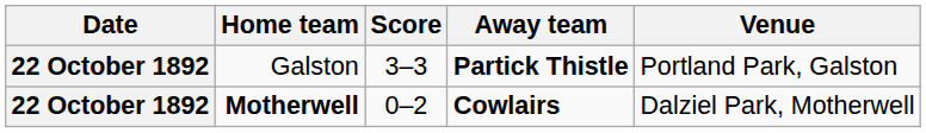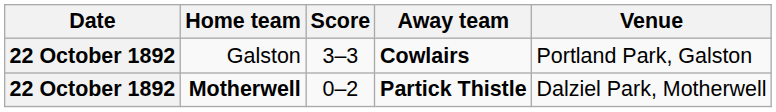Galston | Away team: Partick Thistle -> Cowlairs
Motherwell | Away team: Cowlairs -> Partick Thistle
